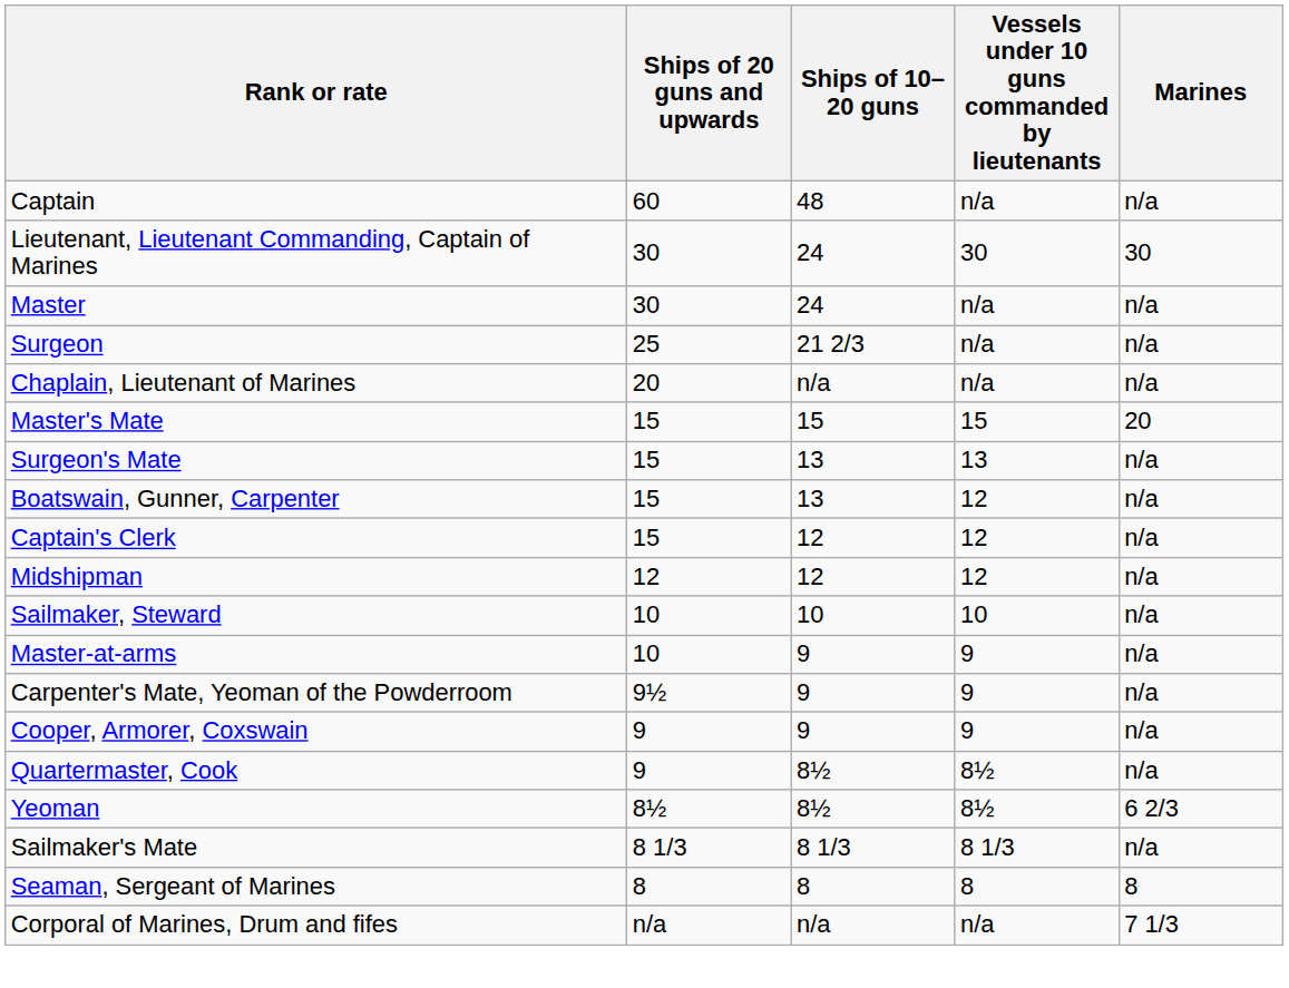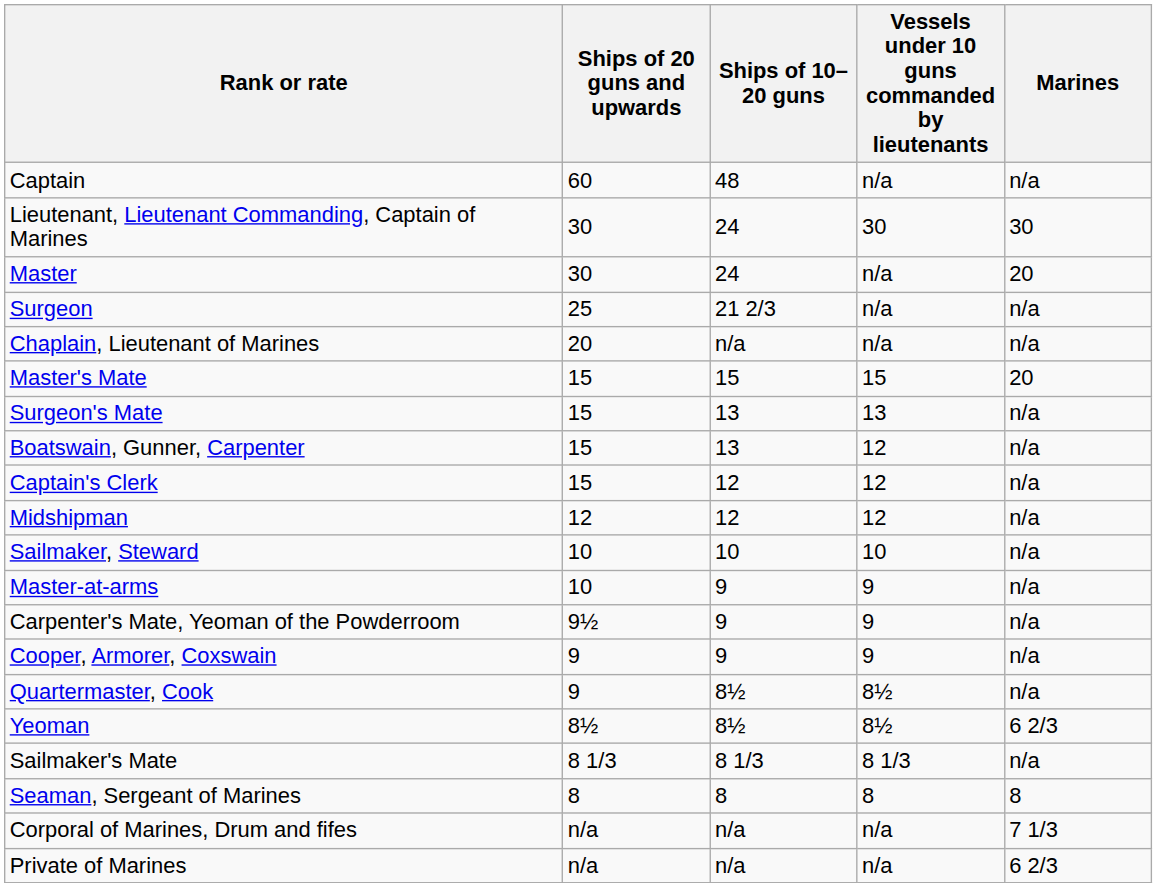Master | Marines: n/a -> 20
+ row: Private of Marines | n/a | n/a | n/a | 6 2/3
